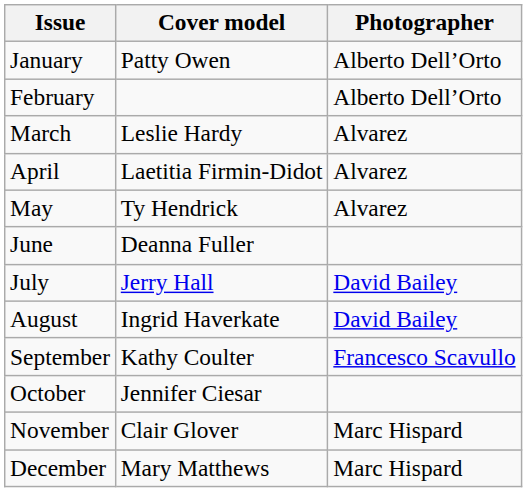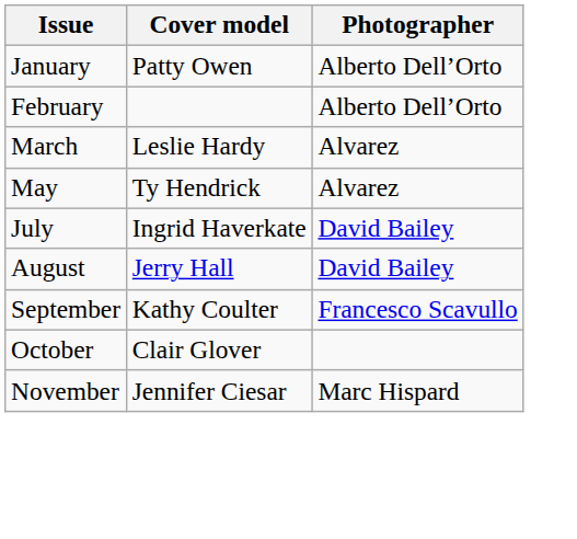- row: April | Laetitia Firmin-Didot | Alvarez
- row: June | Deanna Fuller
July | Cover model: Jerry Hall -> Ingrid Haverkate
August | Cover model: Ingrid Haverkate -> Jerry Hall
October | Cover model: Jennifer Ciesar -> Clair Glover
November | Cover model: Clair Glover -> Jennifer Ciesar
- row: December | Mary Matthews | Marc Hispard
